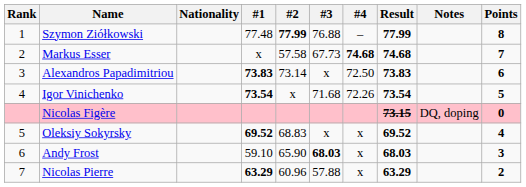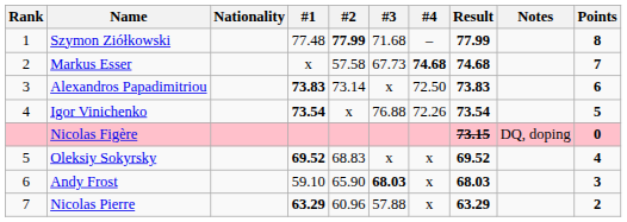Szymon Ziółkowski | #3: 76.88 -> 71.68
Igor Vinichenko | #3: 71.68 -> 76.88
